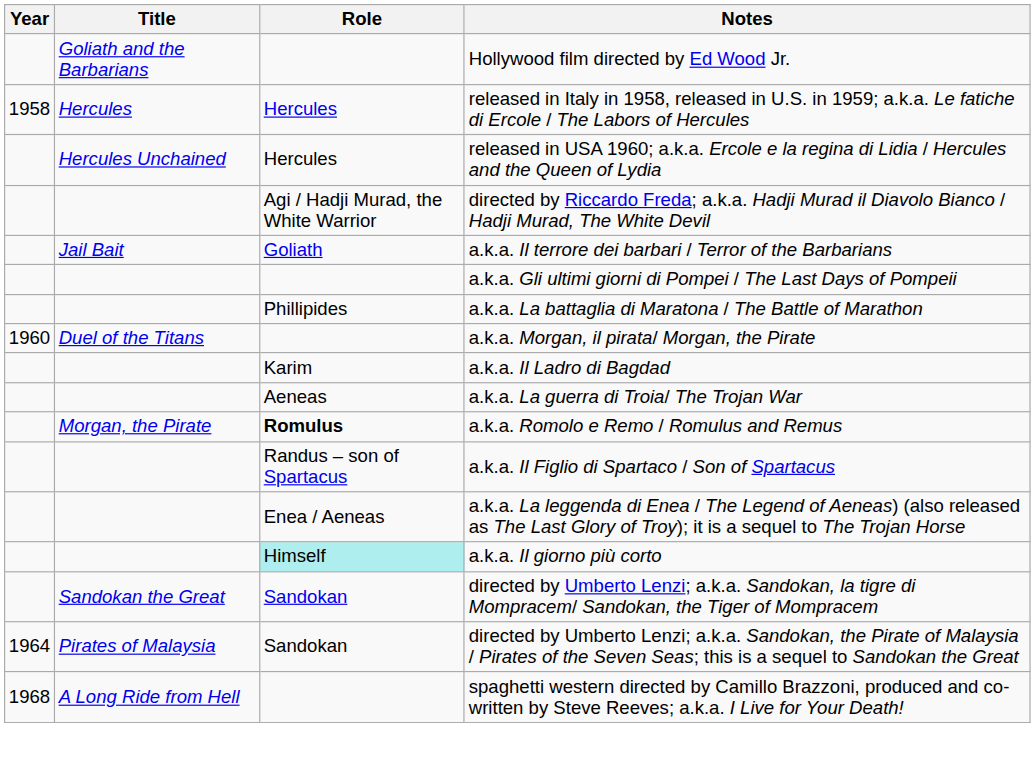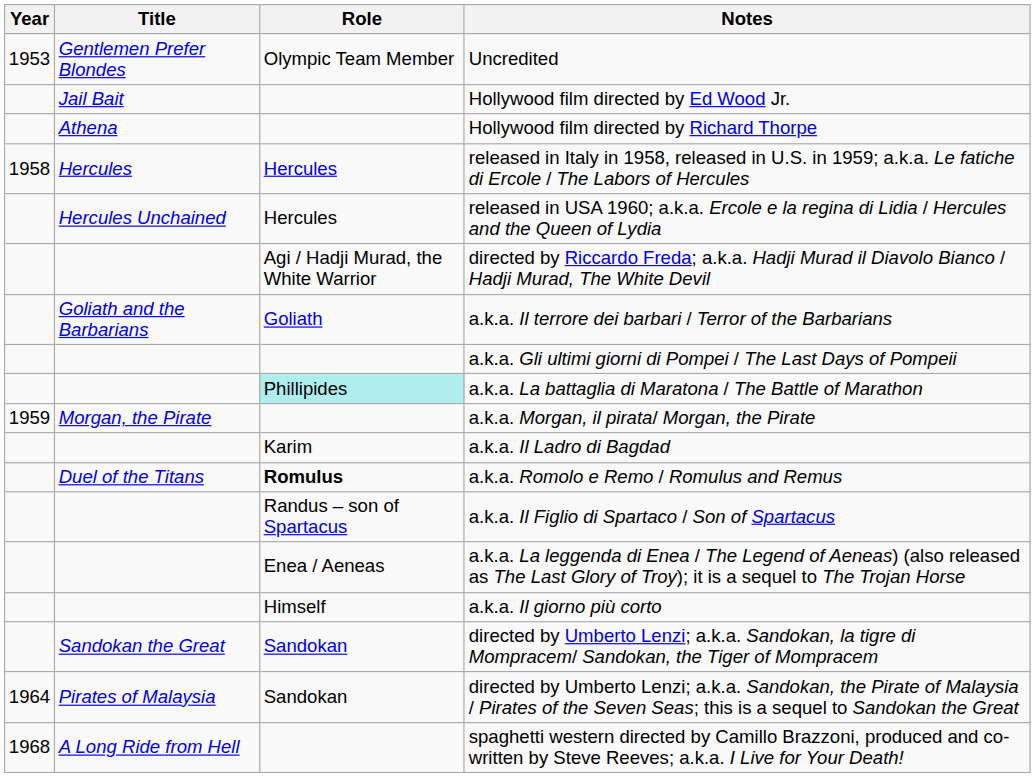+ row: 1953 | Gentlemen Prefer Blondes | Olympic Team Member | Uncredited
Hollywood film directed by Ed Wood Jr. | Title: Goliath and the Barbarians -> Jail Bait
+ row: Athena | Hollywood film directed by Richard Thorpe
a.k.a. Il terrore dei barbari / Terror of the Barbarians | Title: Jail Bait -> Goliath and the Barbarians
a.k.a. La battaglia di Maratona / The Battle of Marathon | Role: no background -> paleturquoise background
a.k.a. Morgan, il pirata/ Morgan, the Pirate | Year: 1960 -> 1959
a.k.a. Morgan, il pirata/ Morgan, the Pirate | Title: Duel of the Titans -> Morgan, the Pirate
- row: Aeneas | a.k.a. La guerra di Troia/ The Trojan War
a.k.a. Romolo e Remo / Romulus and Remus | Title: Morgan, the Pirate -> Duel of the Titans
a.k.a. Il giorno più corto | Role: paleturquoise background -> no background
